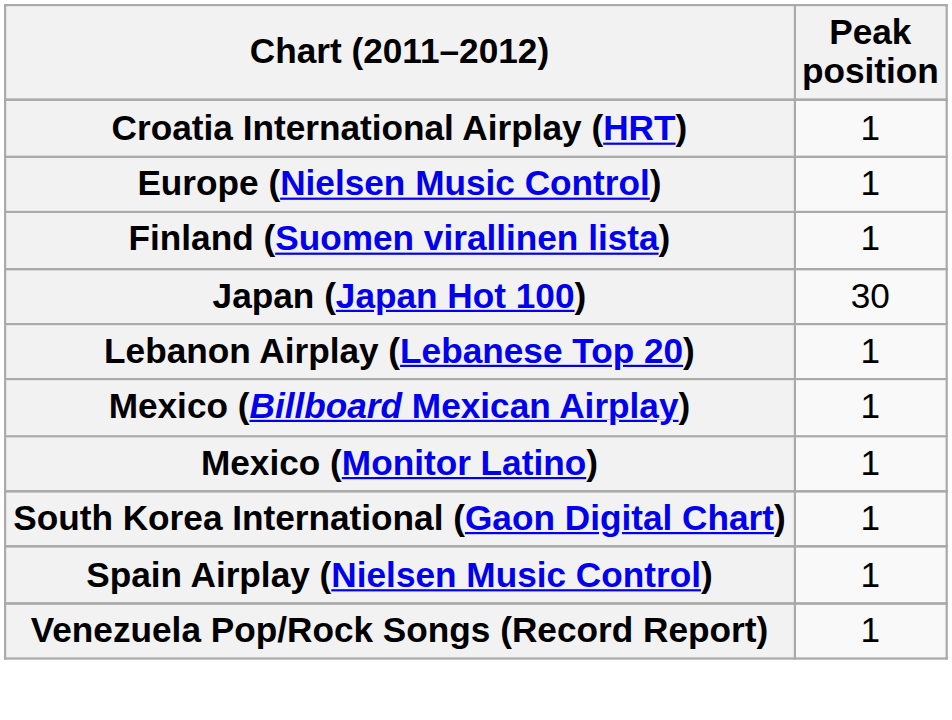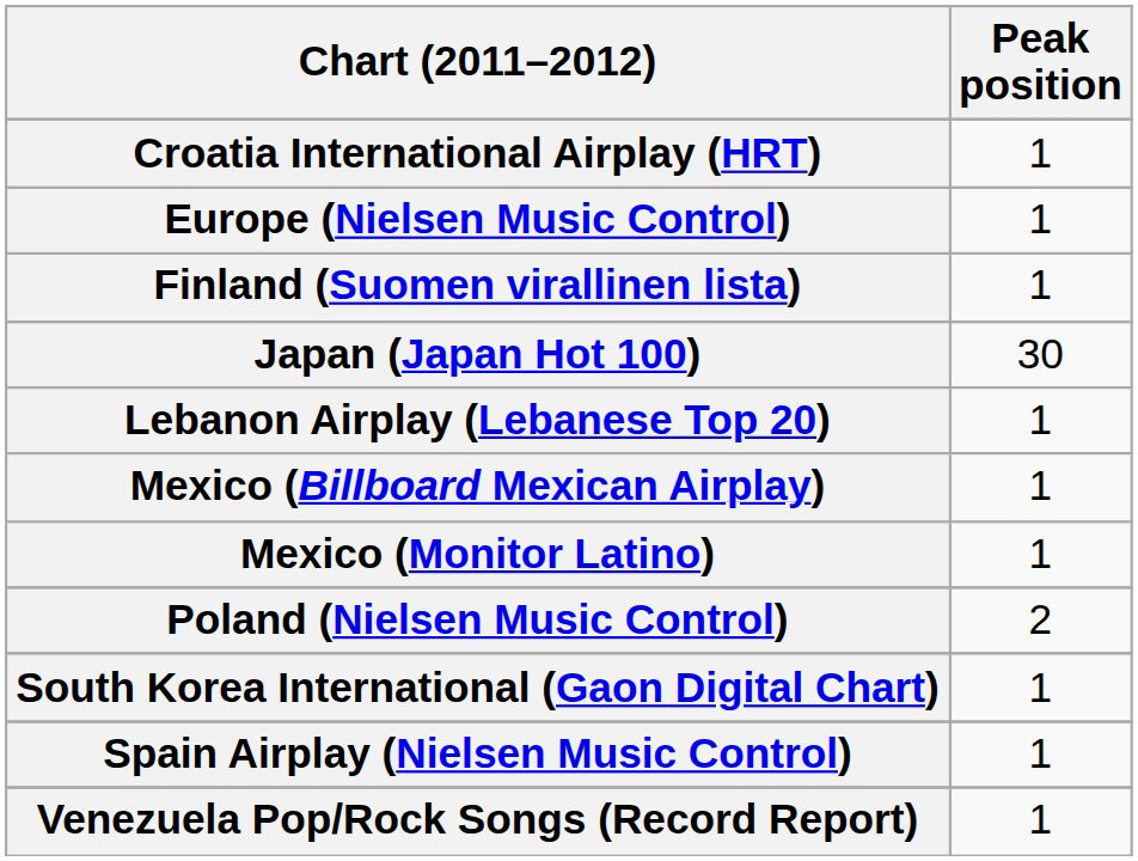+ row: Poland (Nielsen Music Control) | 2
